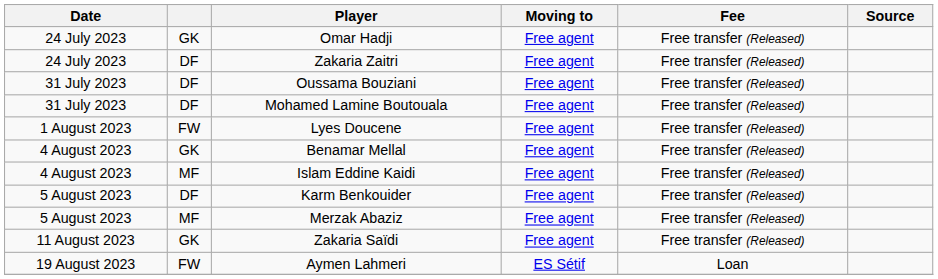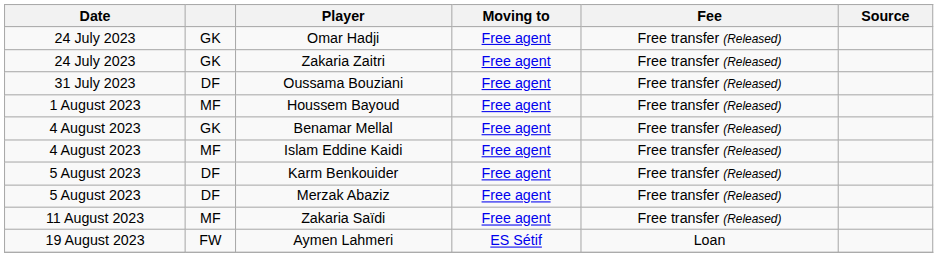Zakaria Zaitri | column 2: DF -> GK
- row: 31 July 2023 | DF | Mohamed Lamine Boutouala | Free agent | Free transfer (Released)
- row: 1 August 2023 | FW | Lyes Doucene | Free agent | Free transfer (Released)
+ row: 1 August 2023 | MF | Houssem Bayoud | Free agent | Free transfer (Released)
Merzak Abaziz | column 2: MF -> DF
Zakaria Saïdi | column 2: GK -> MF
